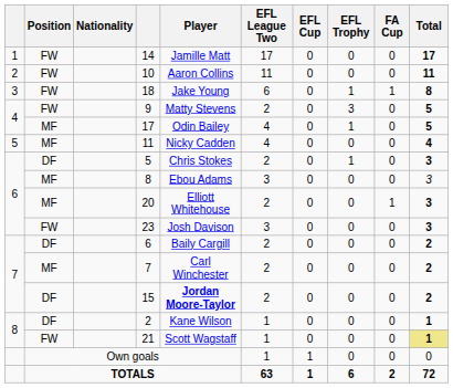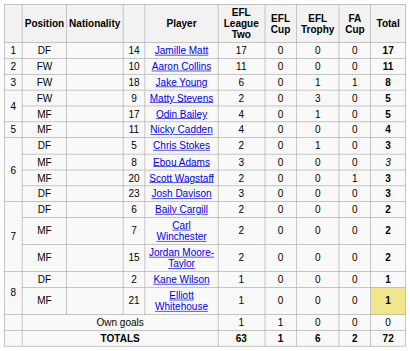14 | Position: FW -> DF
20 | Player: Elliott Whitehouse -> Scott Wagstaff
23 | Position: FW -> DF
15 | Position: DF -> MF
15 | Player: bold -> normal
21 | Position: FW -> MF
21 | Player: Scott Wagstaff -> Elliott Whitehouse
